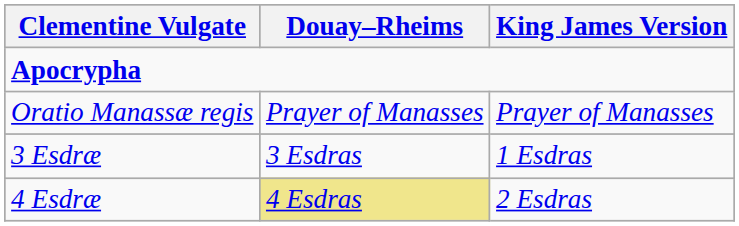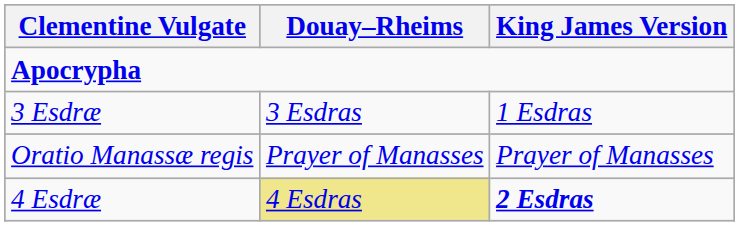rows swapped: Oratio Manassæ regis <-> 3 Esdræ
4 Esdræ | King James Version: normal -> bold
